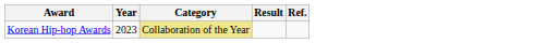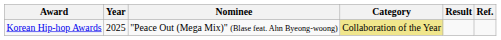+ column: Nominee | "Peace Out (Mega Mix)" (Blase feat. Ahn Byeong-woong)
Korean Hip-hop Awards | Year: 2023 -> 2025
